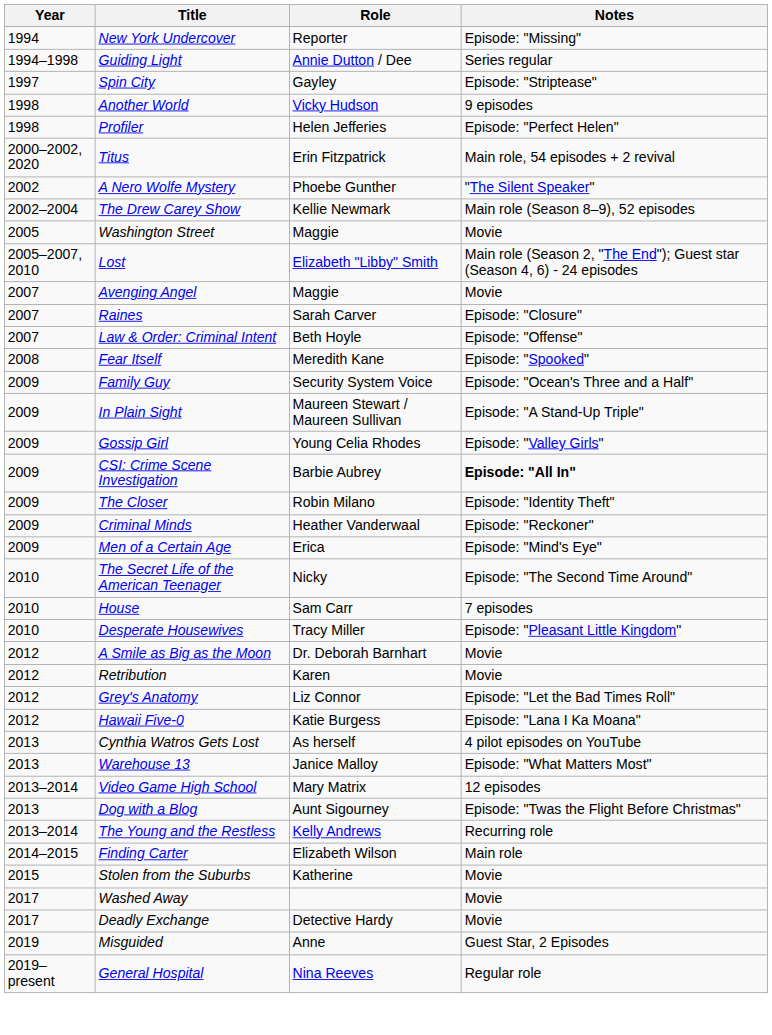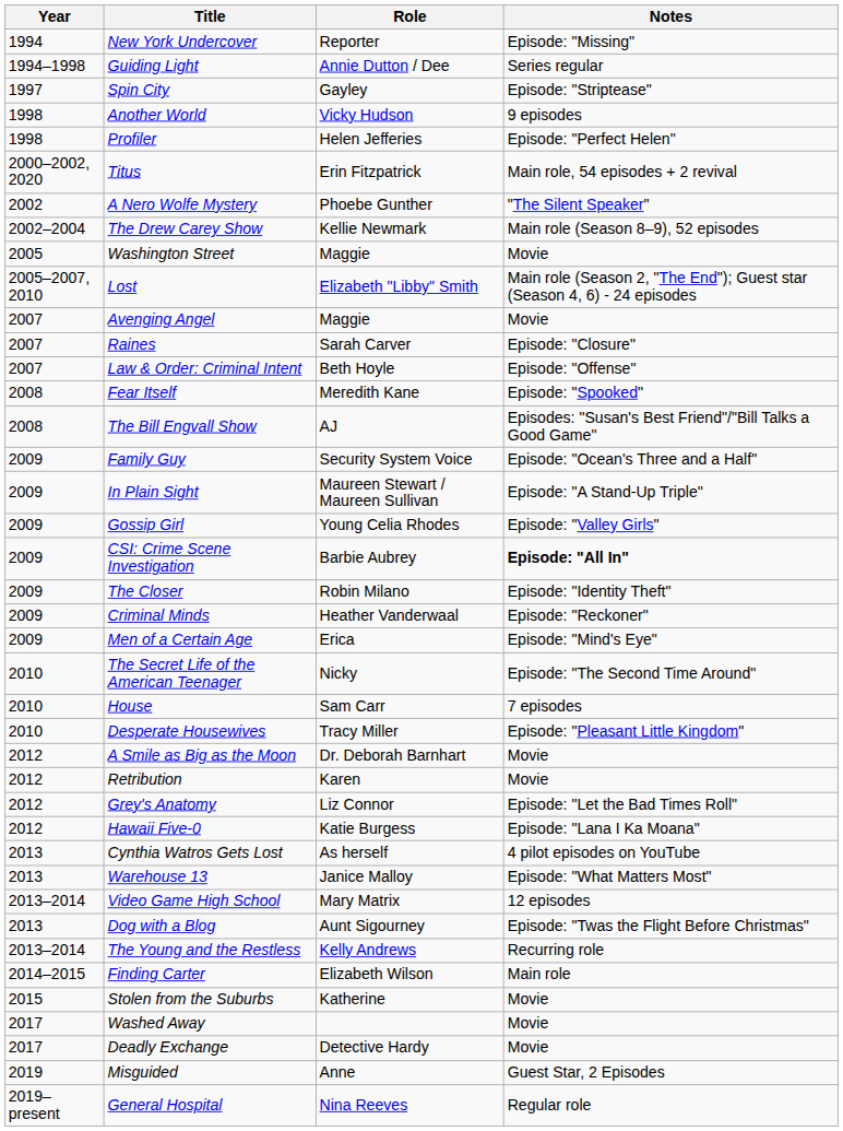+ row: 2008 | The Bill Engvall Show | AJ | Episodes: "Susan's Best Friend"/"Bill Talks a Good Game"
